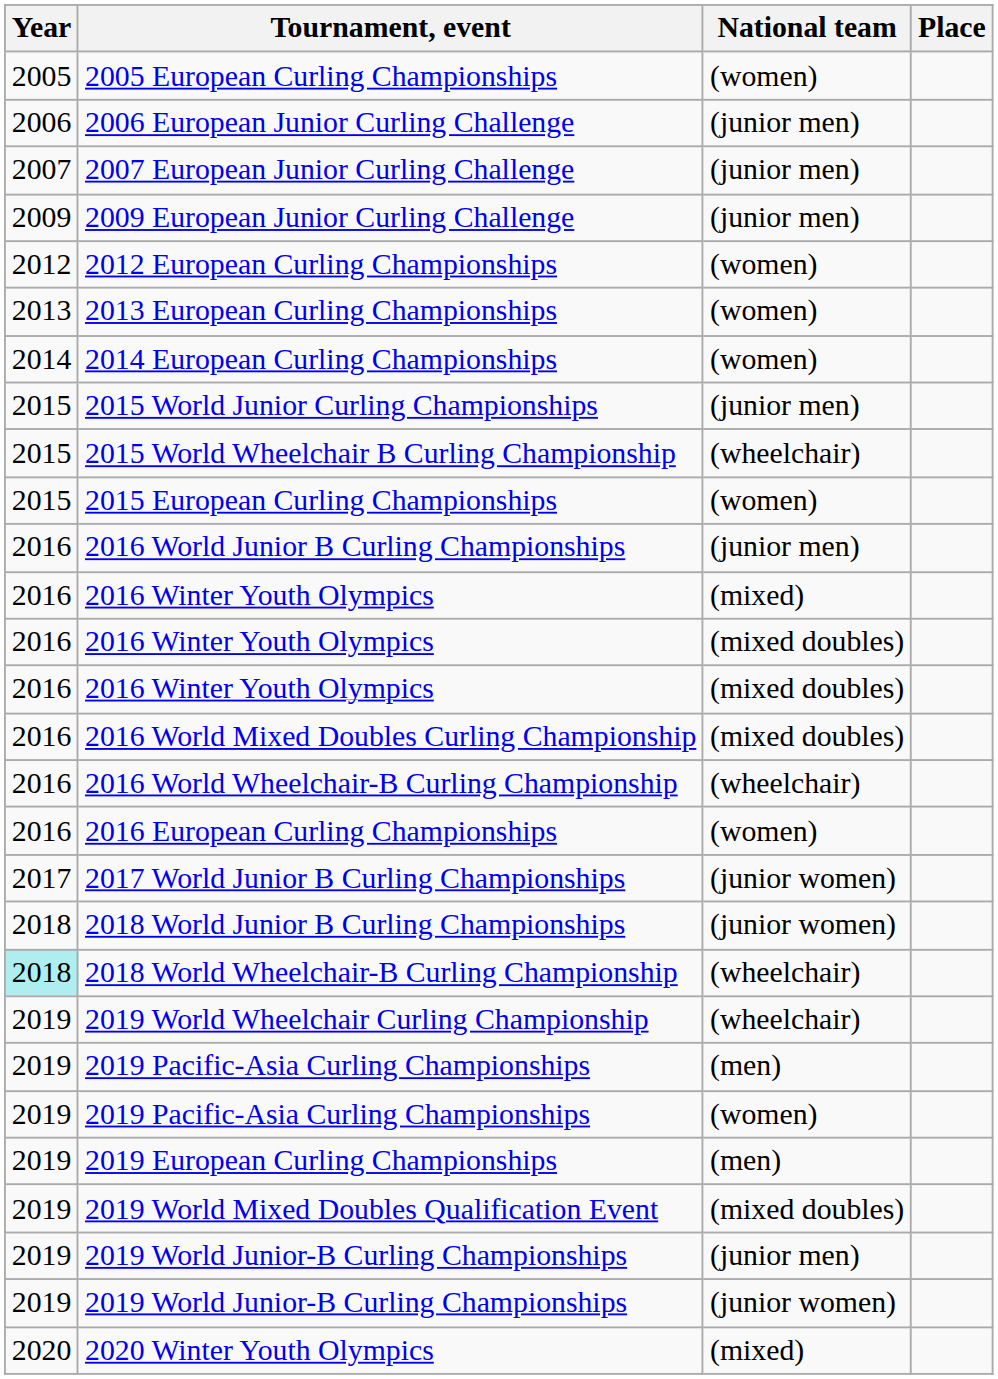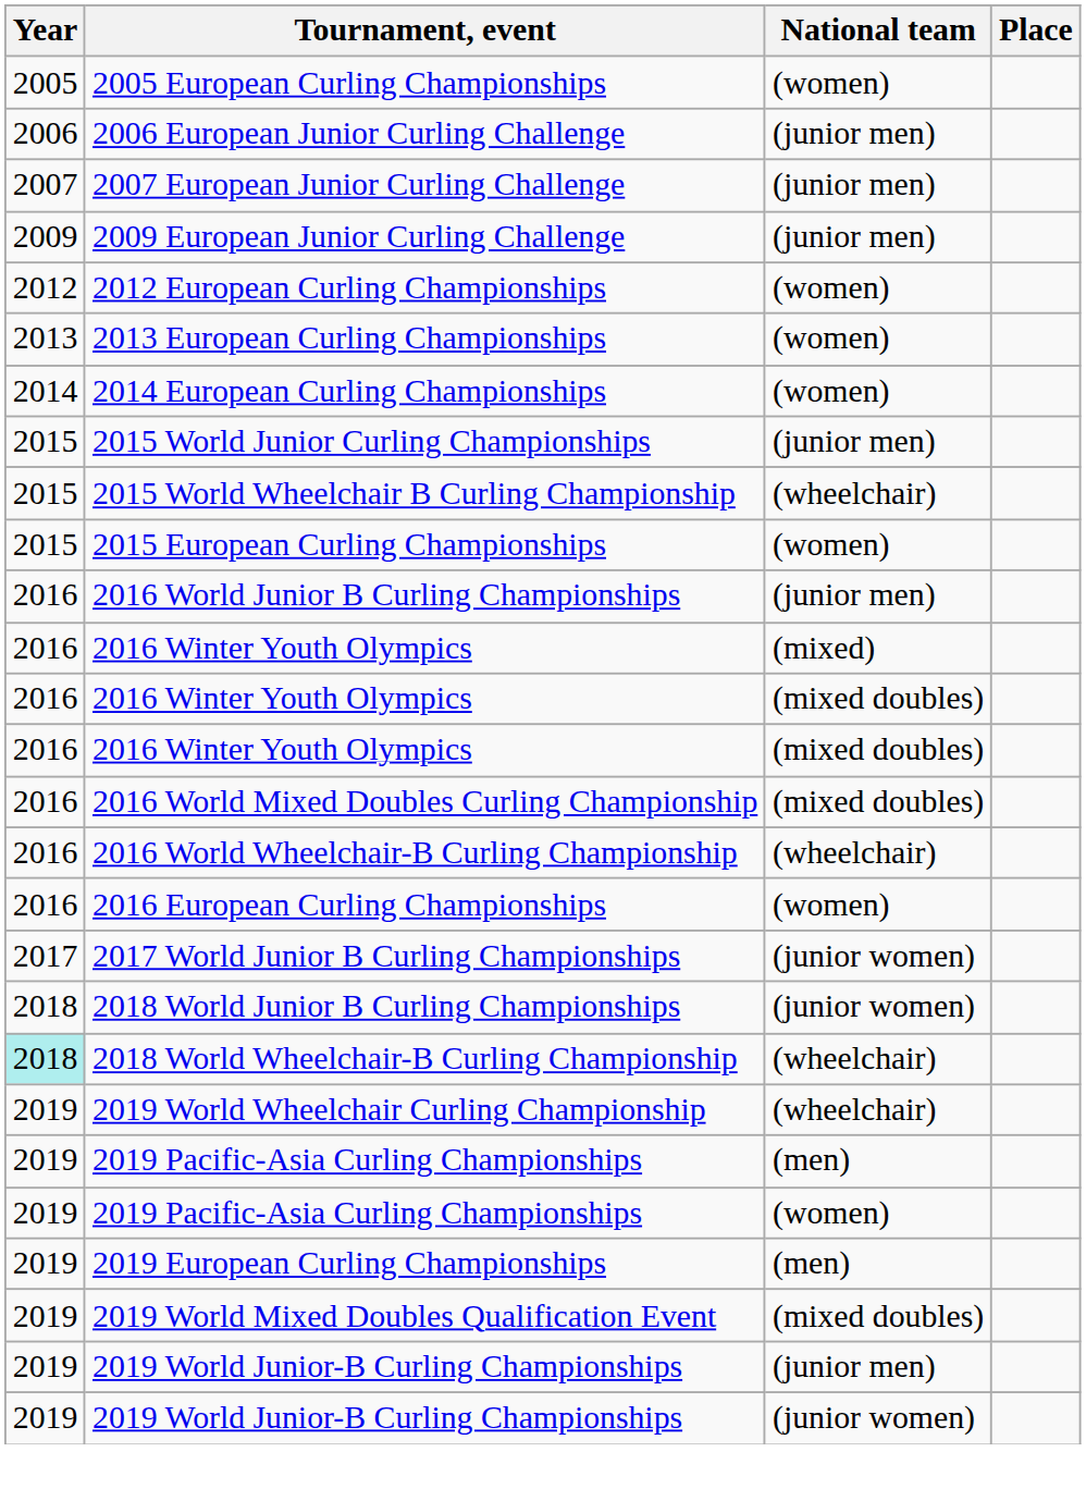- row: 2020 | 2020 Winter Youth Olympics | (mixed)
